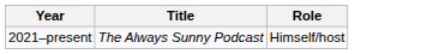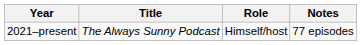+ column: Notes | 77 episodes
